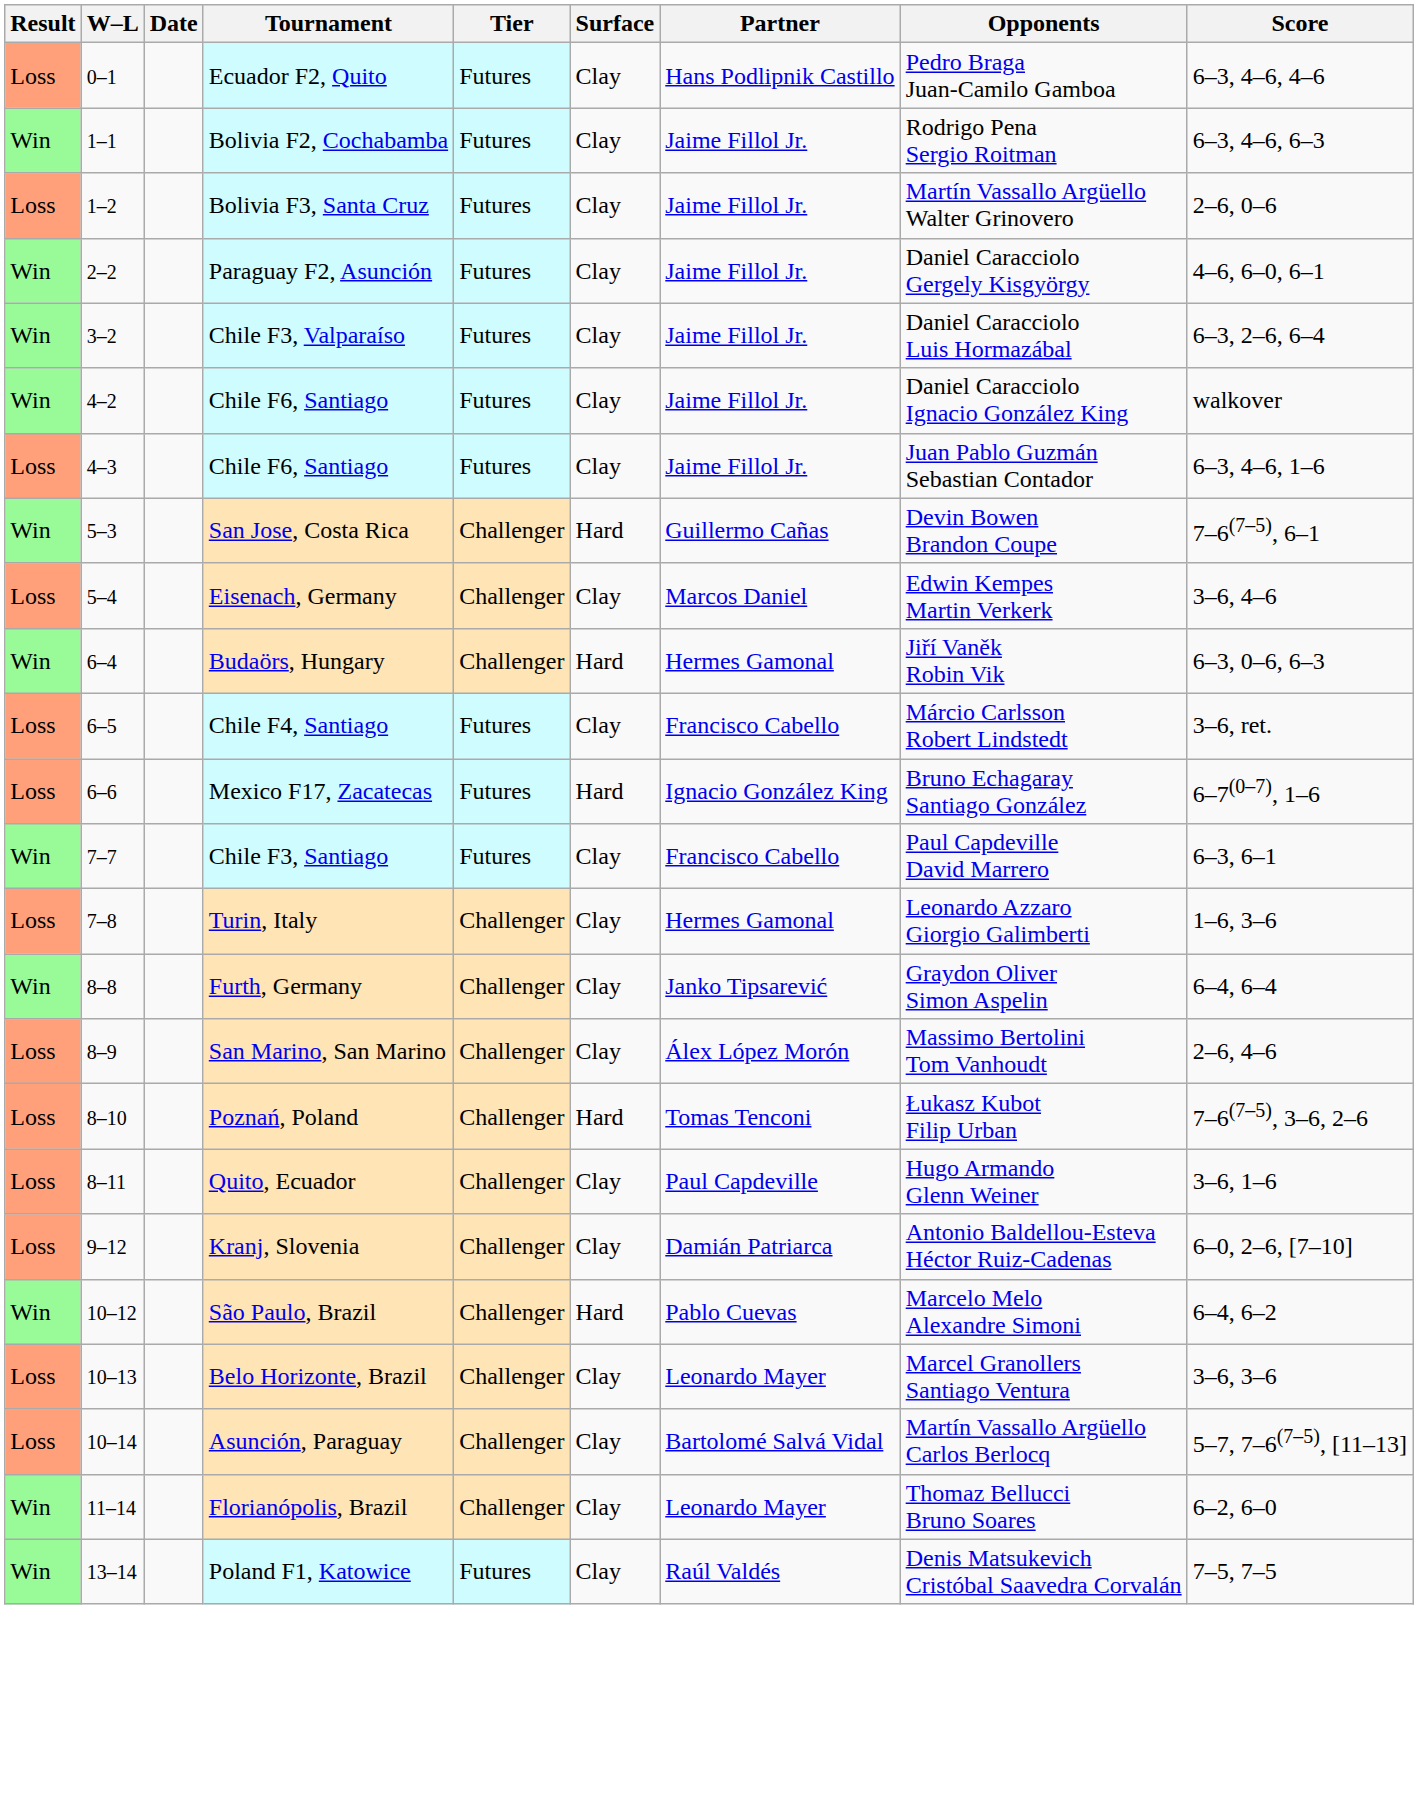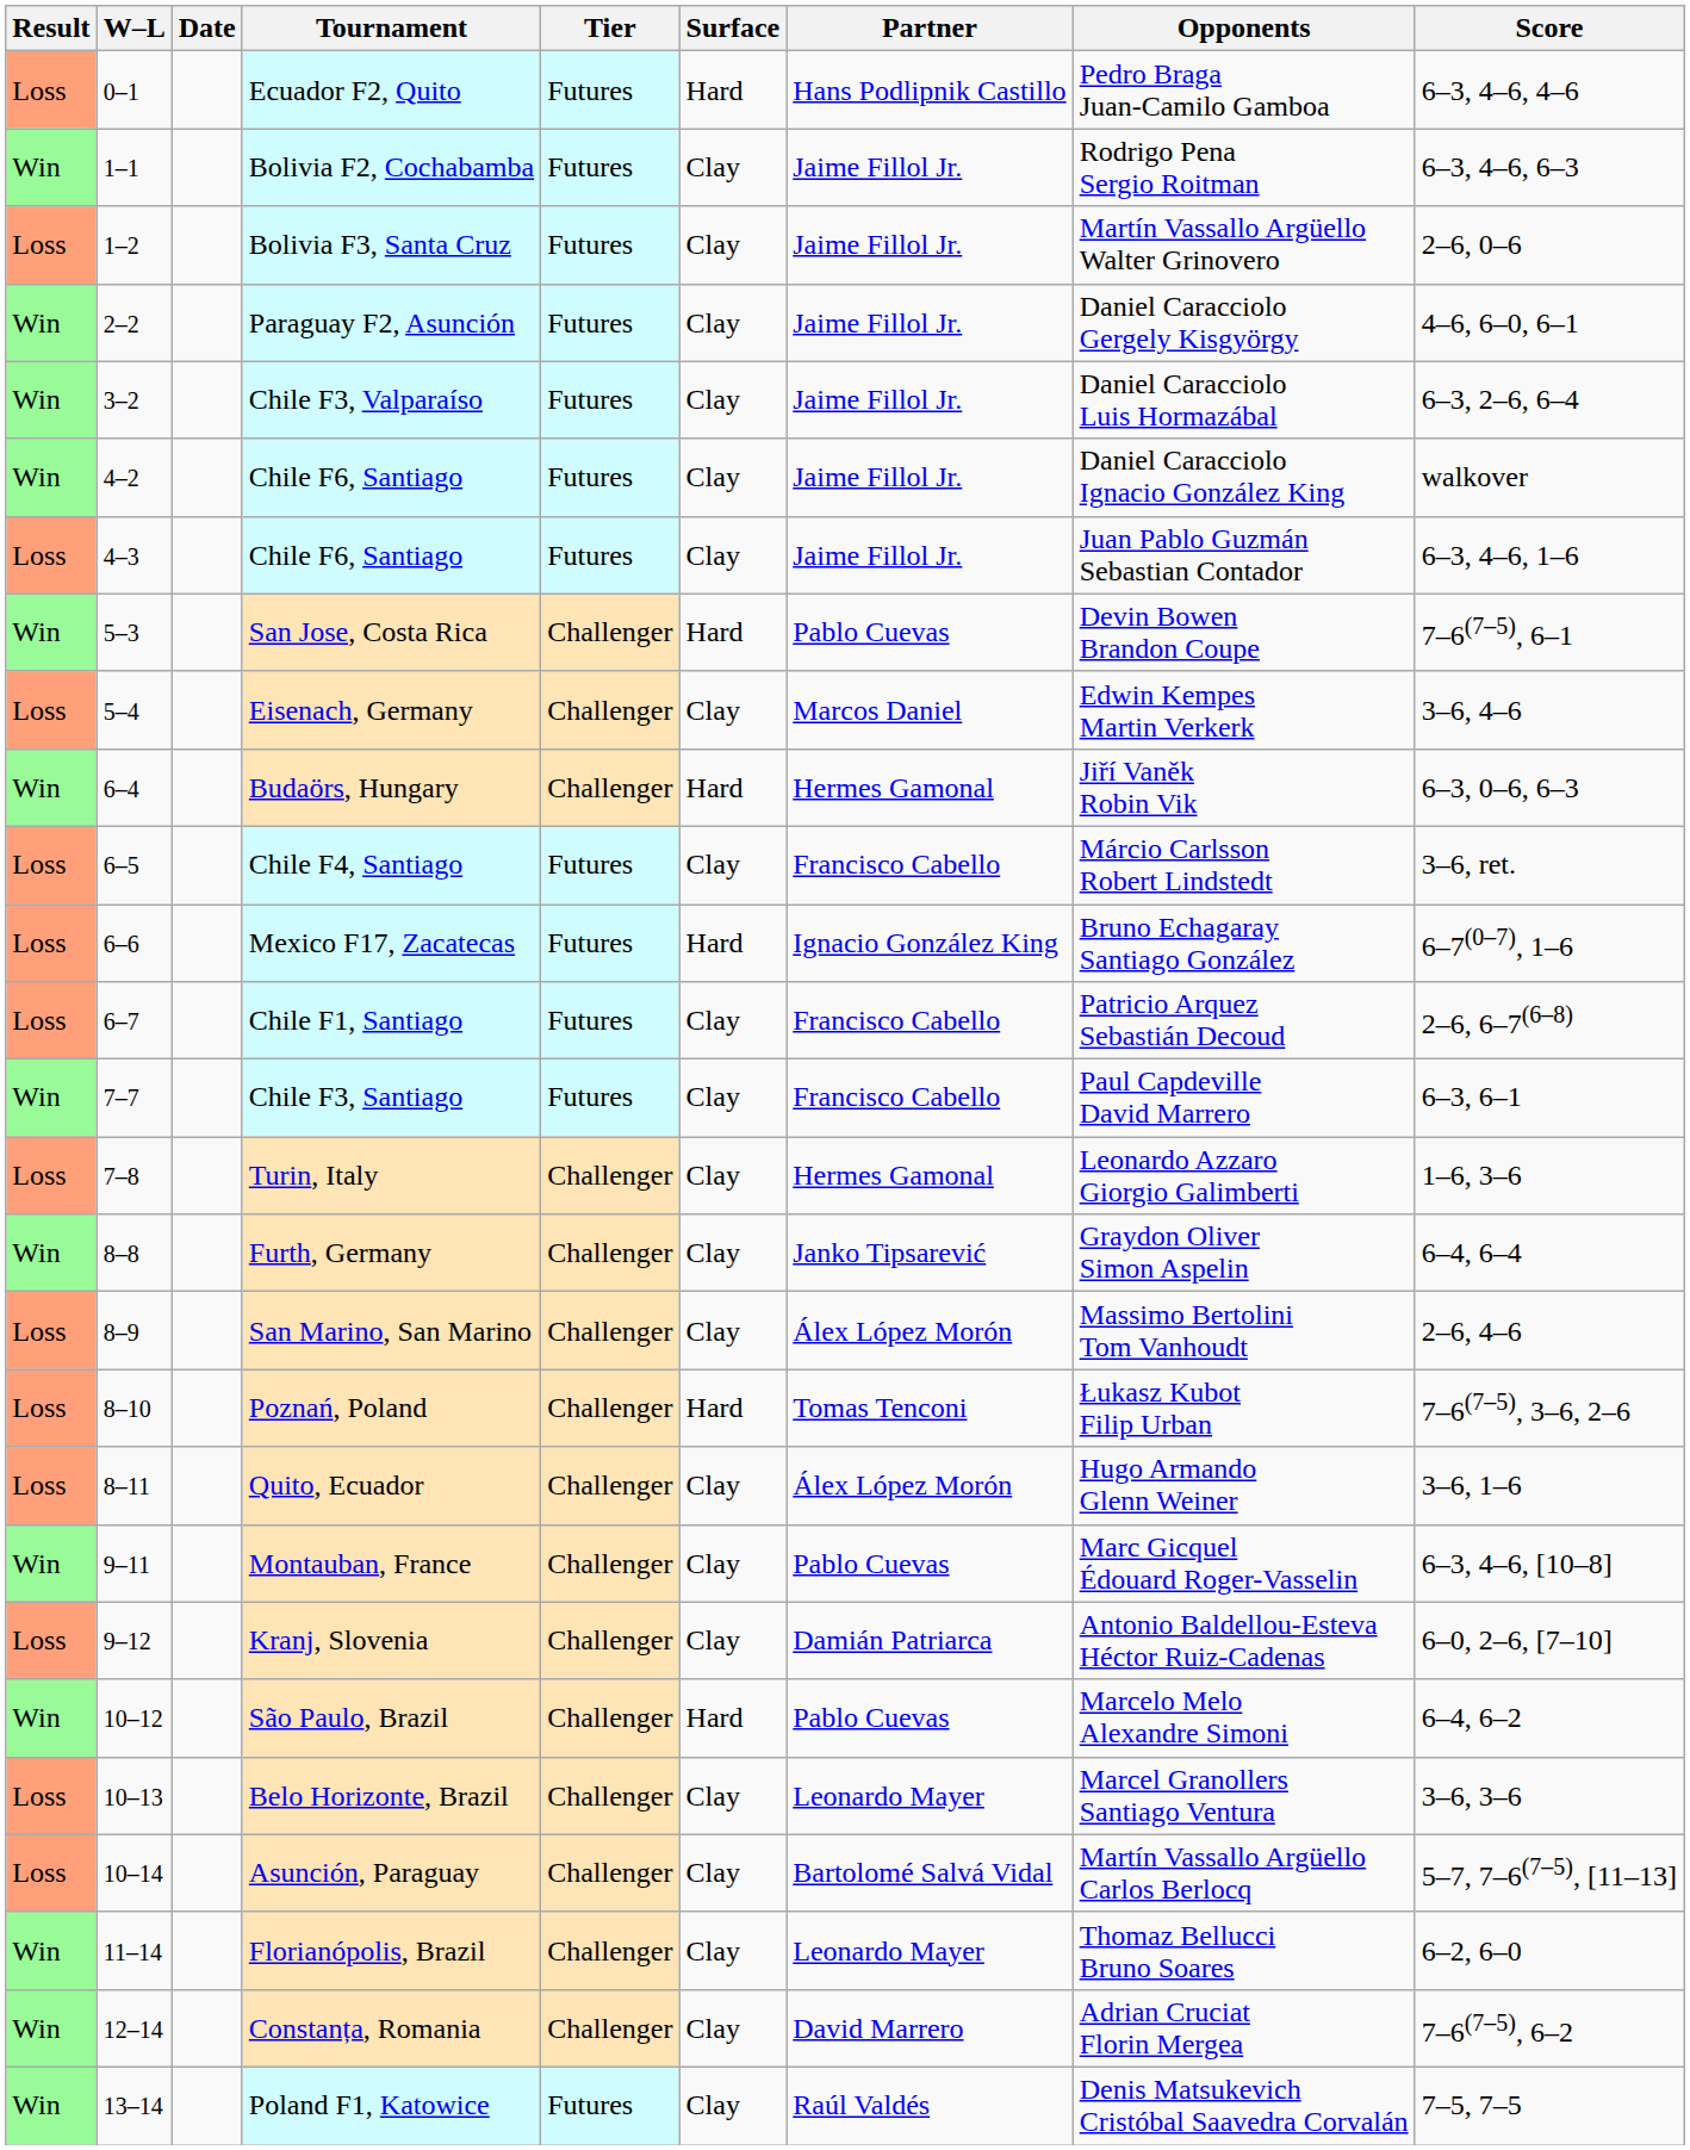Ecuador F2, Quito | Surface: Clay -> Hard
San Jose, Costa Rica | Partner: Guillermo Cañas -> Pablo Cuevas
+ row: Loss | 6–7 | Chile F1, Santiago | Futures | Clay | Francisco Cabello | Patricio Arquez Sebastián Decoud | 2–6, 6–7(6–8)
Quito, Ecuador | Partner: Paul Capdeville -> Álex López Morón
+ row: Win | 9–11 | Montauban, France | Challenger | Clay | Pablo Cuevas | Marc Gicquel Édouard Roger-Vasselin | 6–3, 4–6, [10–8]
+ row: Win | 12–14 | Constanța, Romania | Challenger | Clay | David Marrero | Adrian Cruciat Florin Mergea | 7–6(7–5), 6–2
